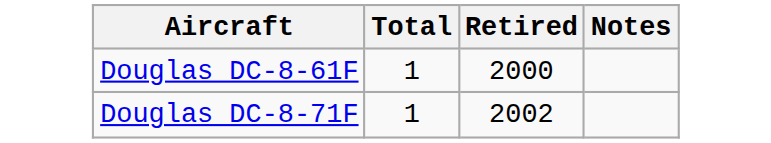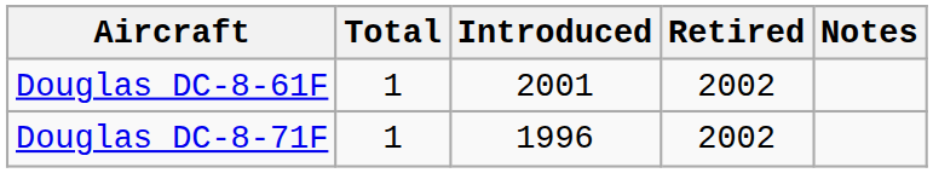+ column: Introduced | 2001 | 1996
Douglas DC-8-61F | Retired: 2000 -> 2002
